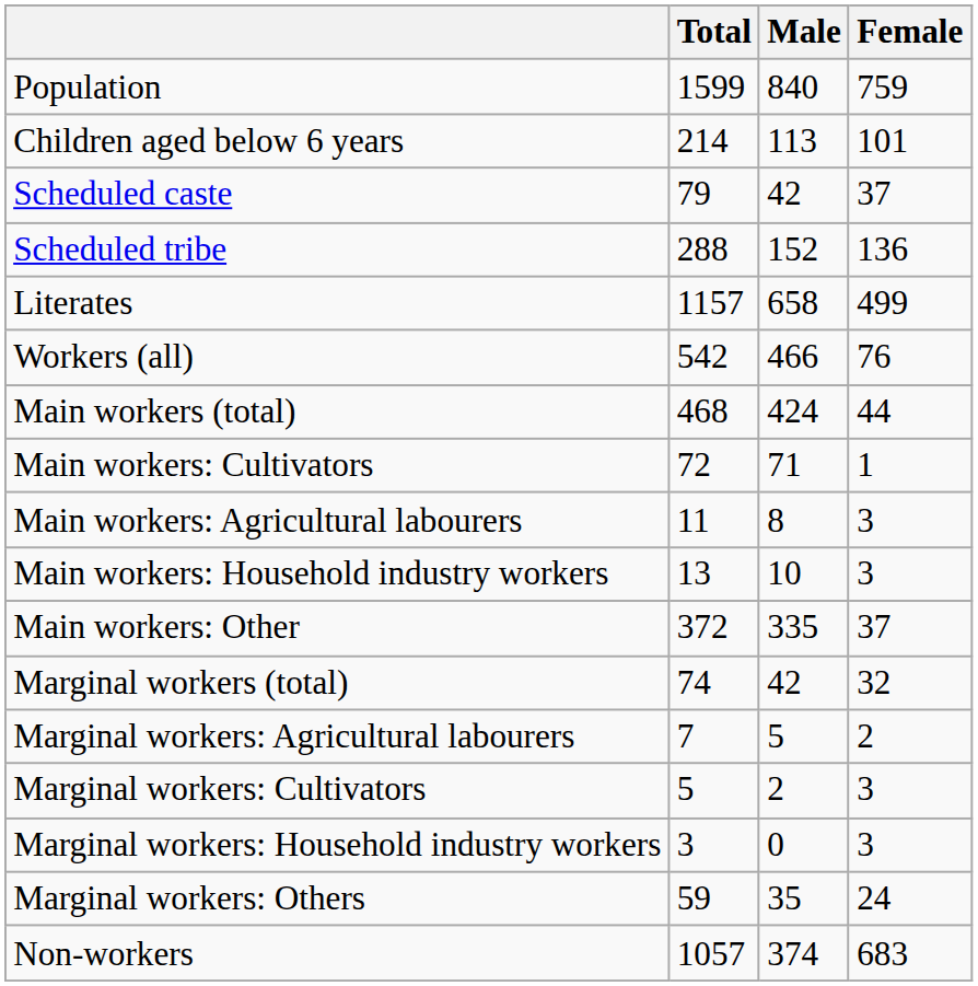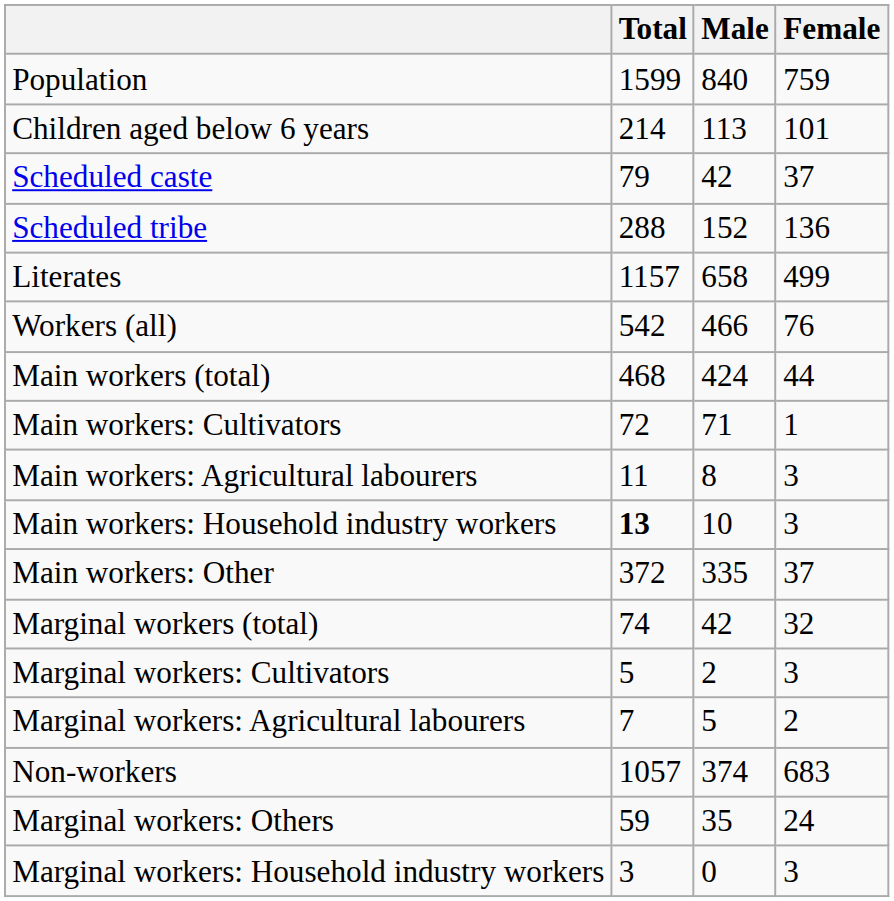Main workers: Household industry workers | Total: normal -> bold
rows swapped: Marginal workers: Cultivators <-> Marginal workers: Agricultural labourers
rows swapped: Marginal workers: Household industry workers <-> Non-workers
